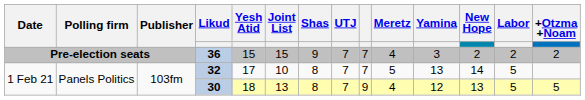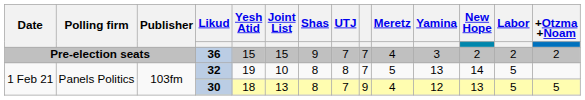32 | Yesh Atid: 17 -> 19
32 | UTJ: 7 -> 8
